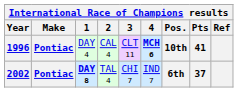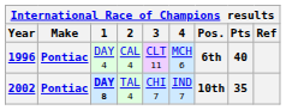1996 | 4: bold -> normal
1996 | Pos.: 10th -> 6th
1996 | Pts: 41 -> 40
2002 | Pos.: 6th -> 10th
2002 | Pts: 37 -> 35
